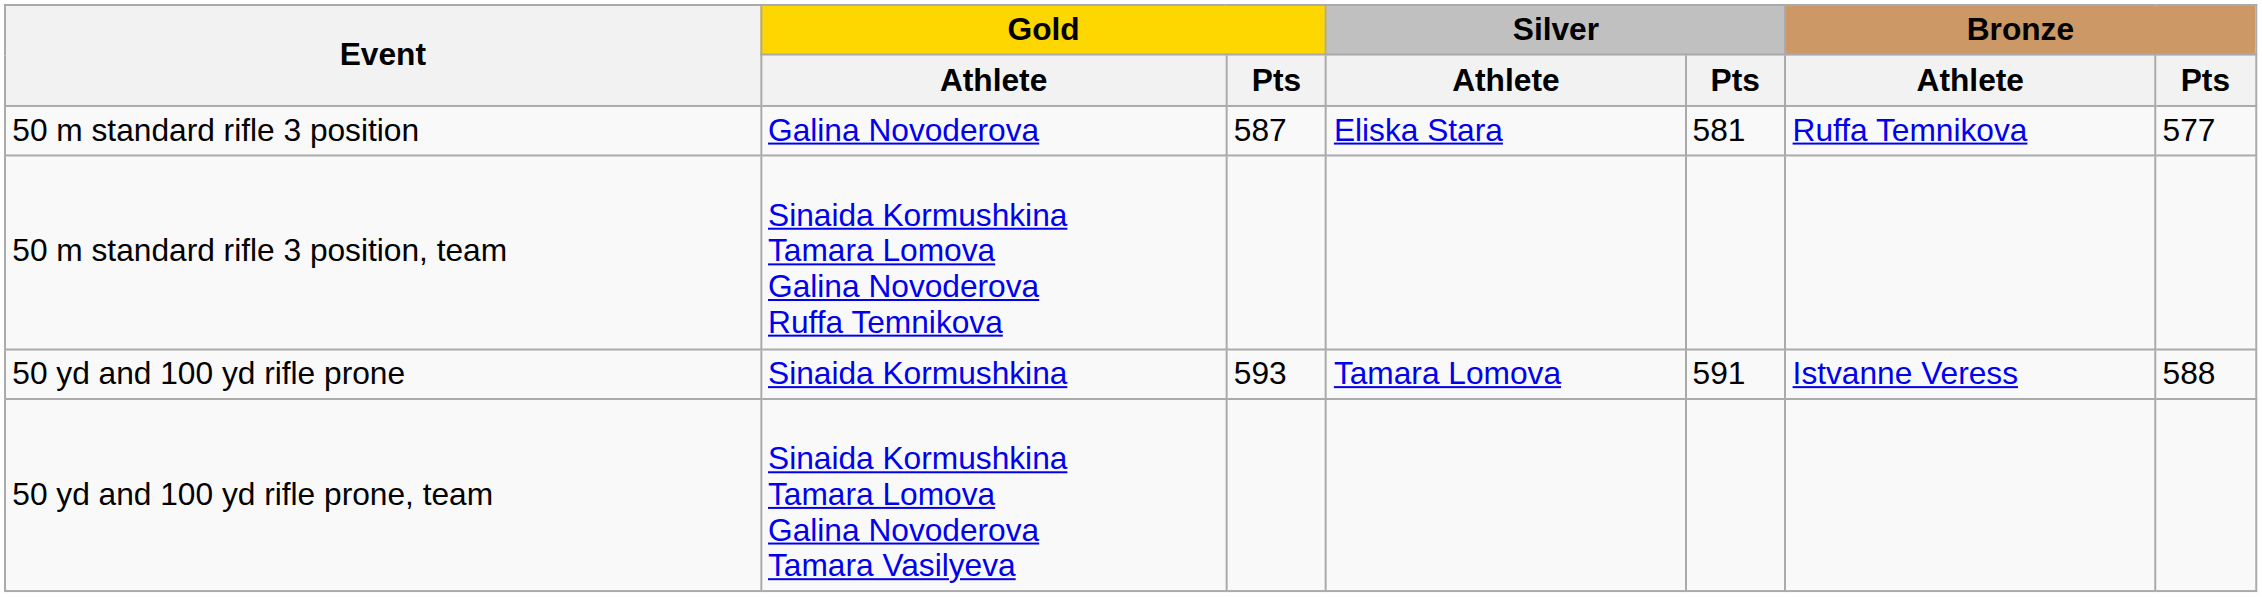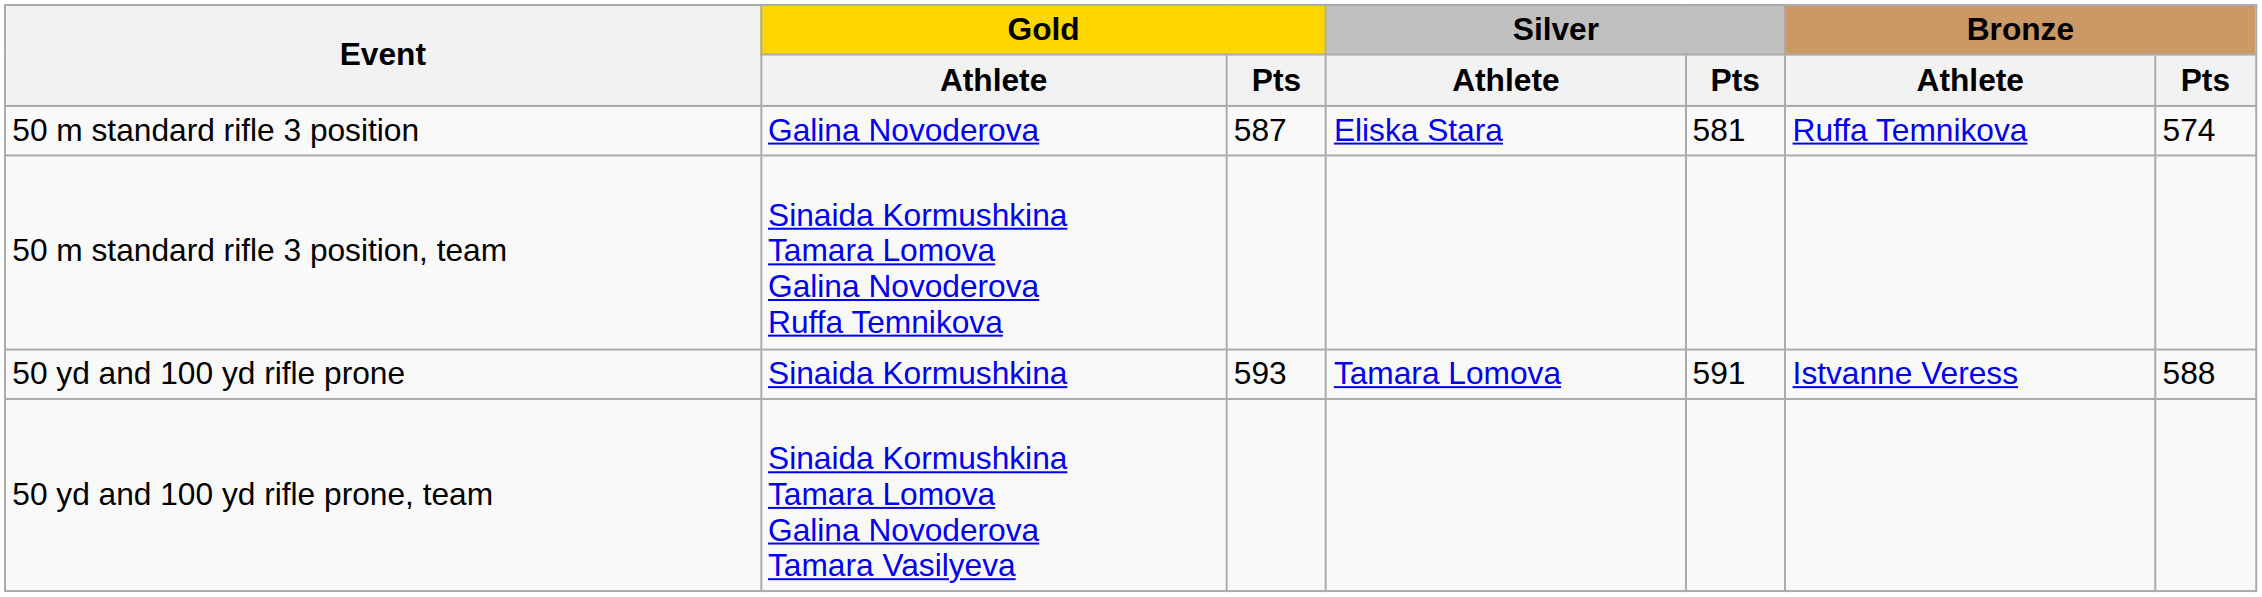50 m standard rifle 3 position | Bronze / Pts: 577 -> 574
